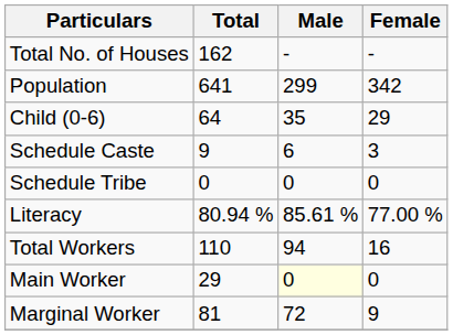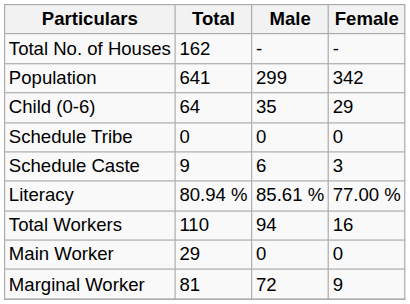rows swapped: Schedule Caste <-> Schedule Tribe
Main Worker | Male: lightyellow background -> no background
